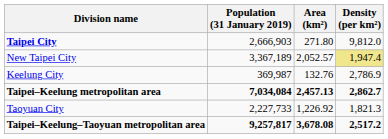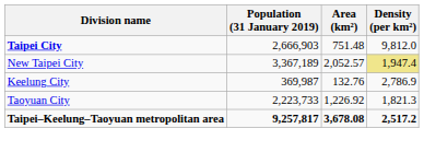Taipei City | Area (km²): 271.80 -> 751.48
- row: Taipei–Keelung metropolitan area | 7,034,084 | 2,457.13 | 2,862.7
Taoyuan City | Population (31 January 2019): 2,227,733 -> 2,223,733
